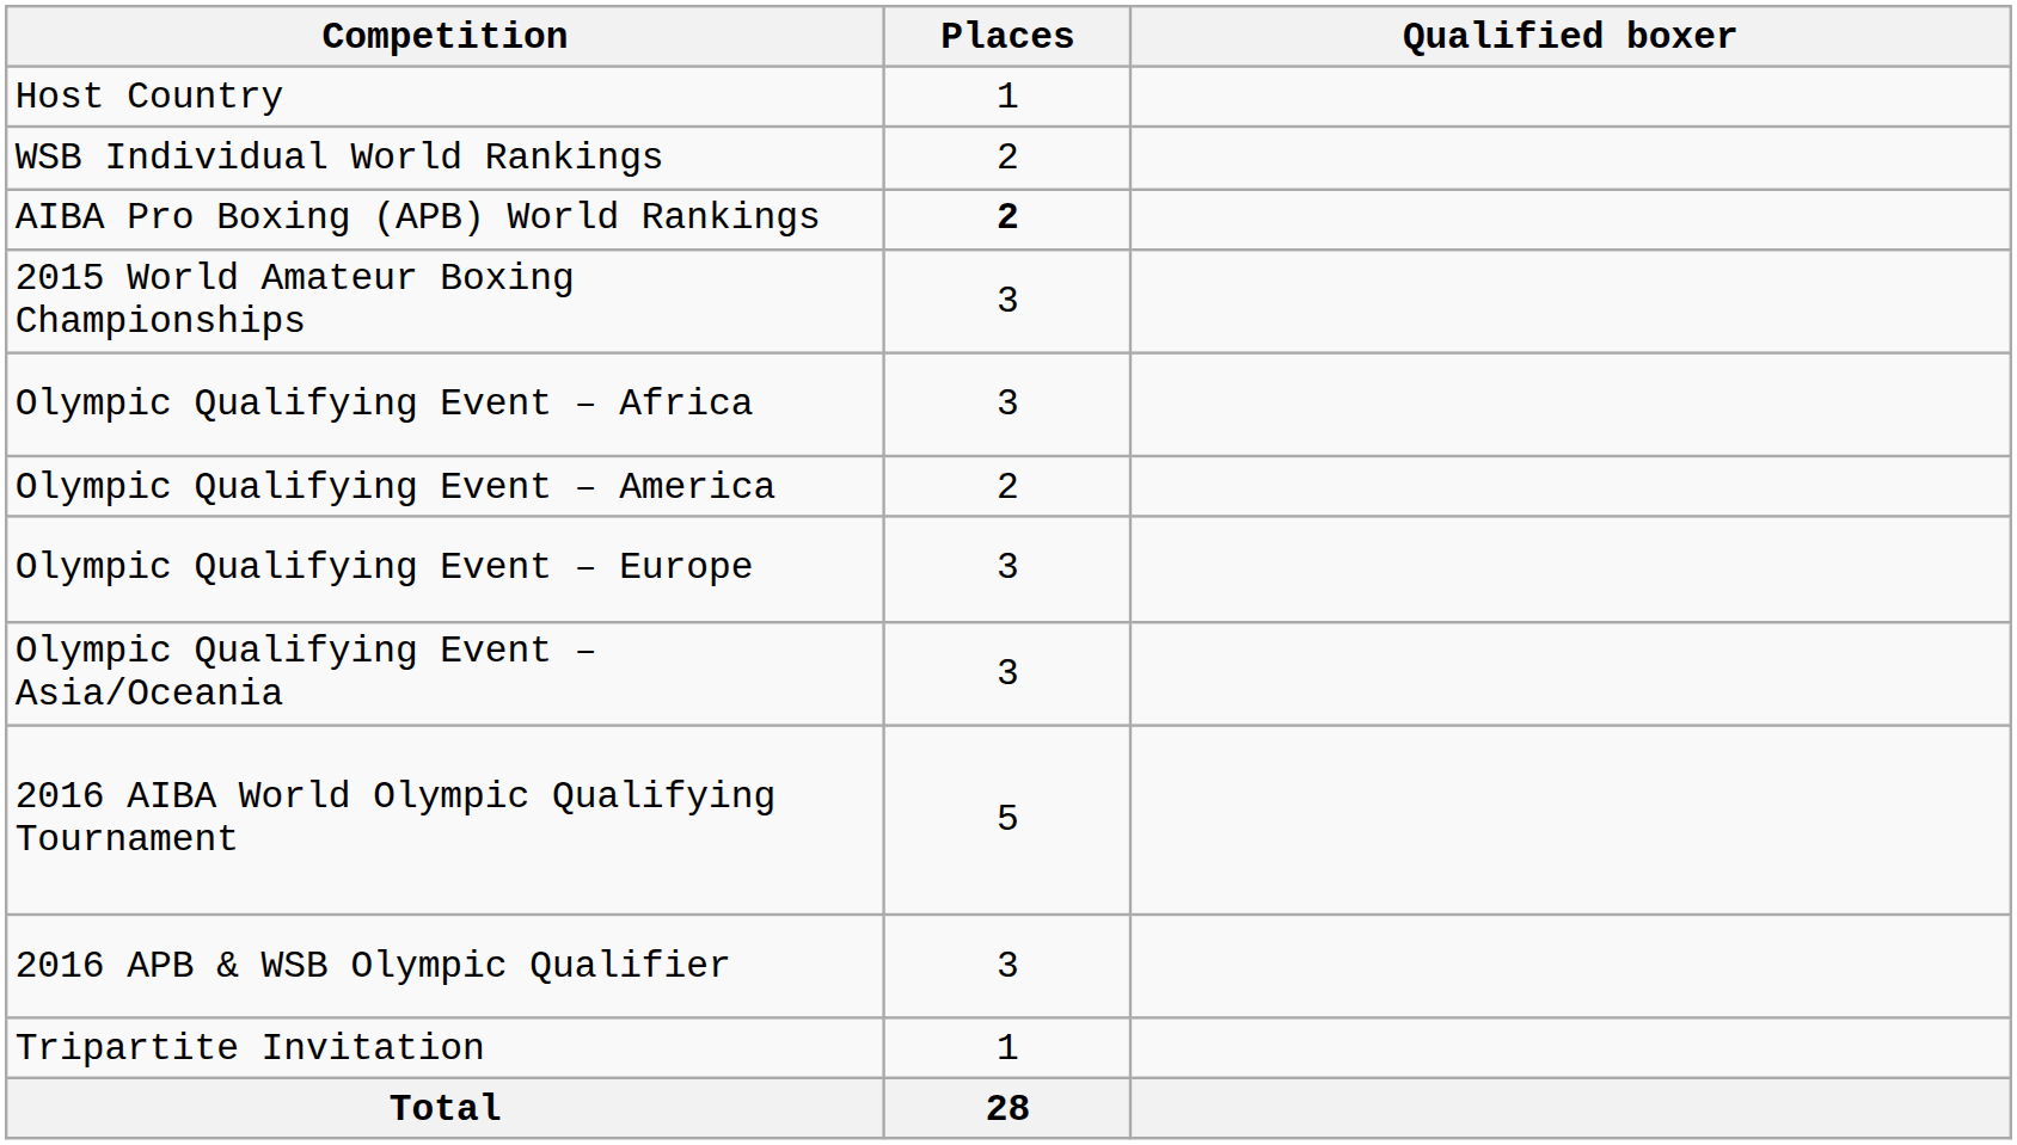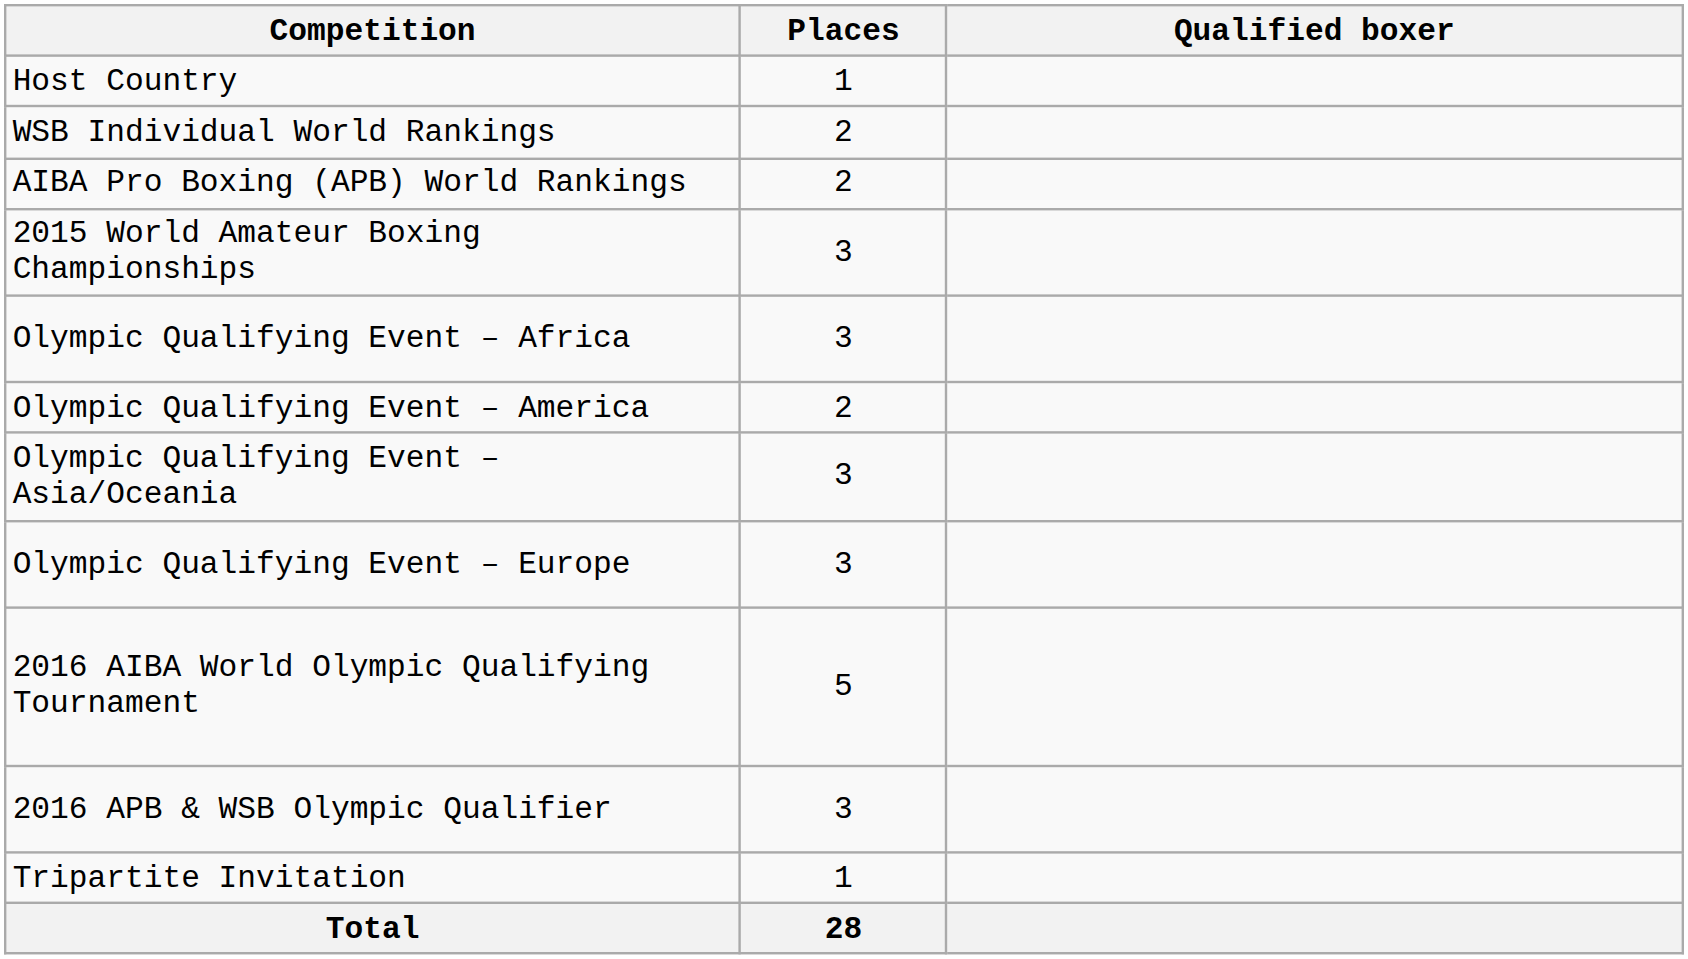AIBA Pro Boxing (APB) World Rankings | Places: bold -> normal
rows swapped: Olympic Qualifying Event – Asia/Oceania <-> Olympic Qualifying Event – Europe
